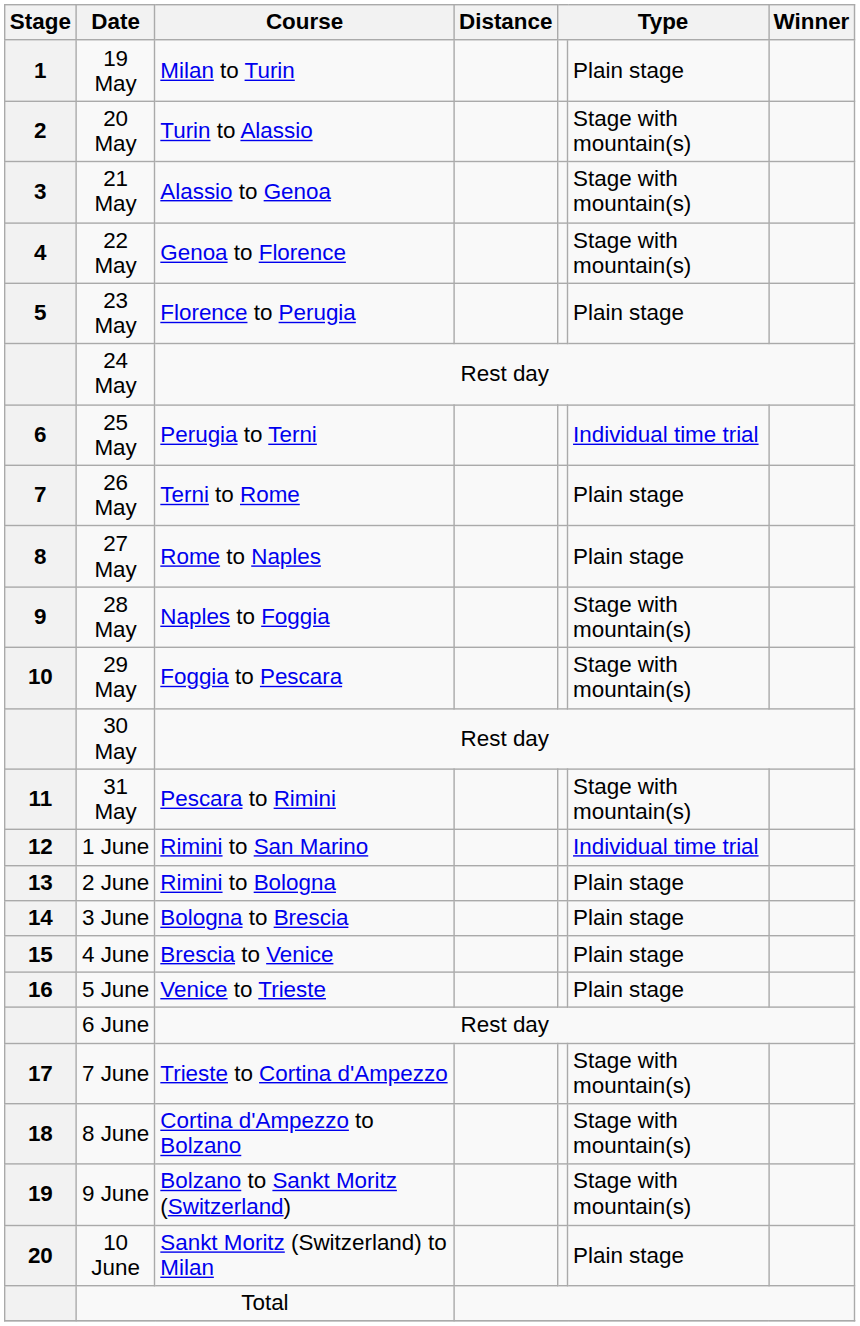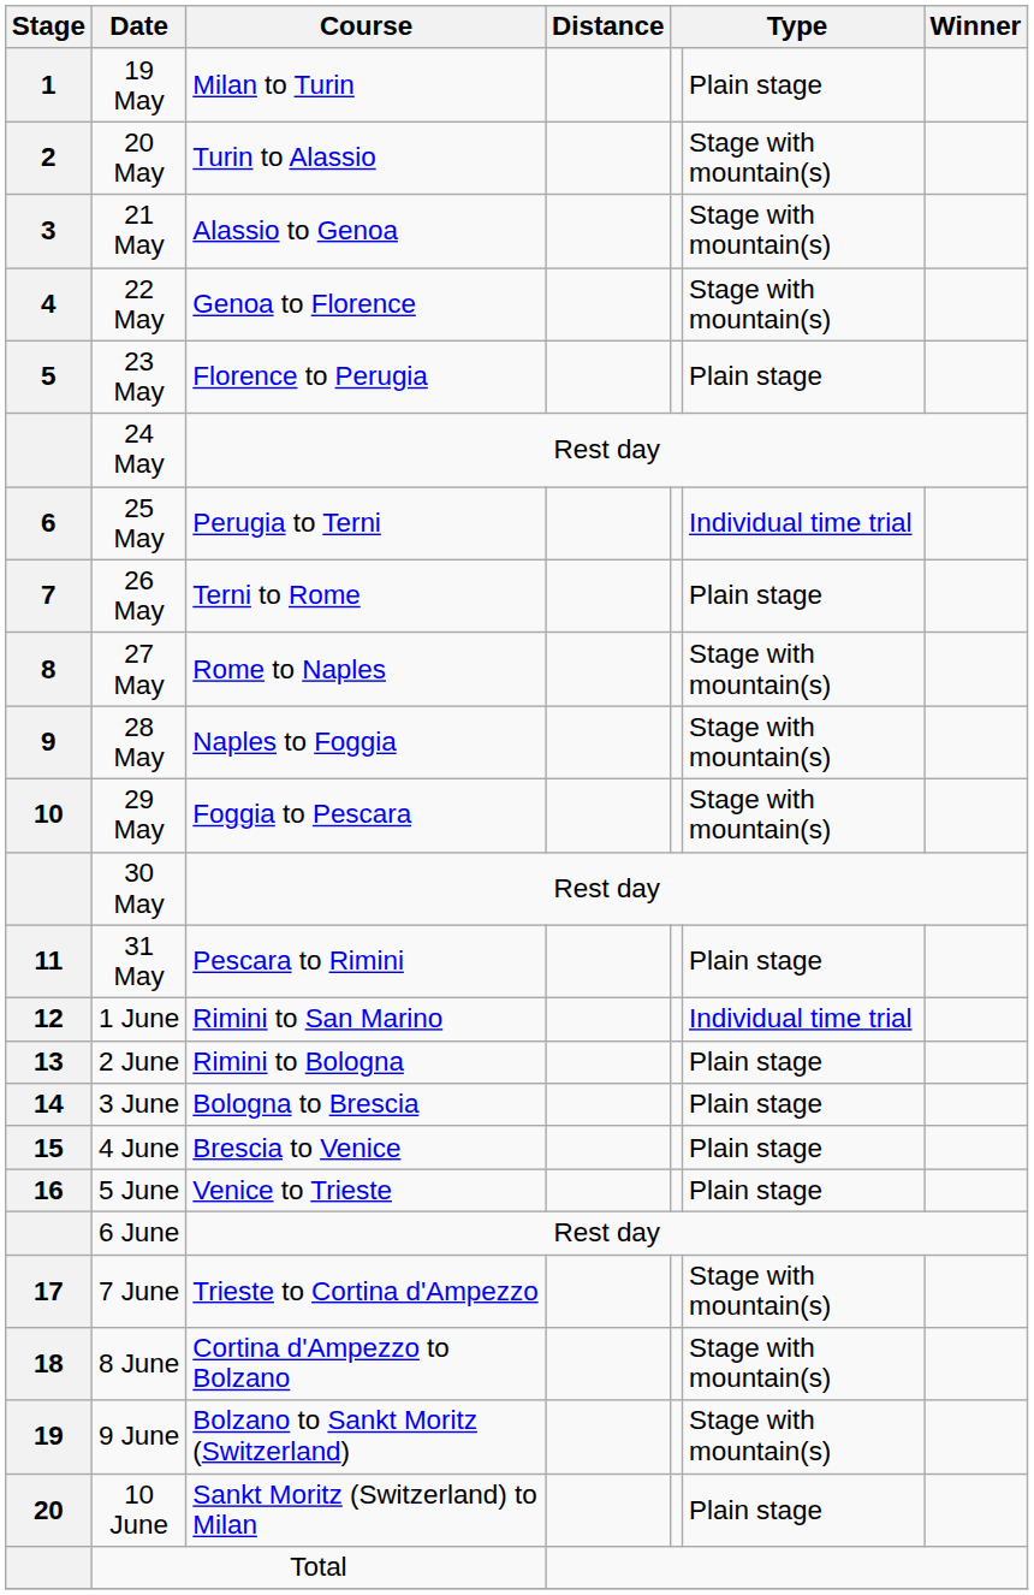27 May | column 6: Plain stage -> Stage with mountain(s)
31 May | column 6: Stage with mountain(s) -> Plain stage
